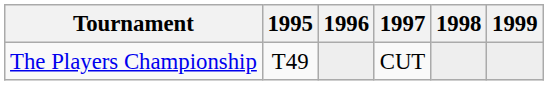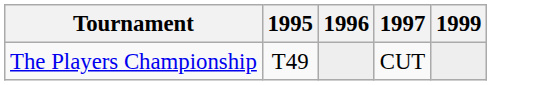- column: 1998
